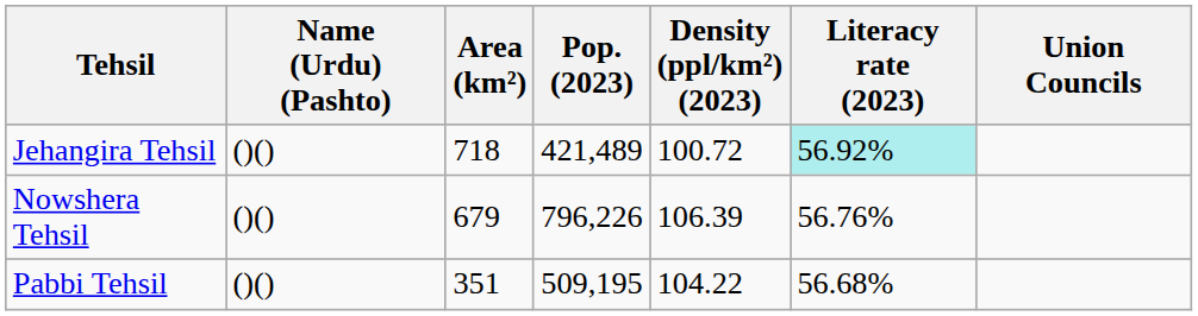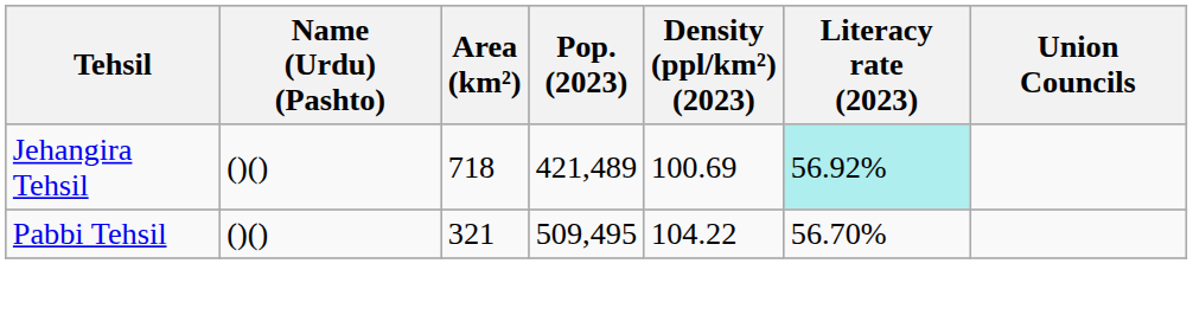Jehangira Tehsil | Density (ppl/km²) (2023): 100.72 -> 100.69
- row: Nowshera Tehsil | ()() | 679 | 796,226 | 106.39 | 56.76%
Pabbi Tehsil | Area (km²): 351 -> 321
Pabbi Tehsil | Pop. (2023): 509,195 -> 509,495
Pabbi Tehsil | Literacy rate (2023): 56.68% -> 56.70%
